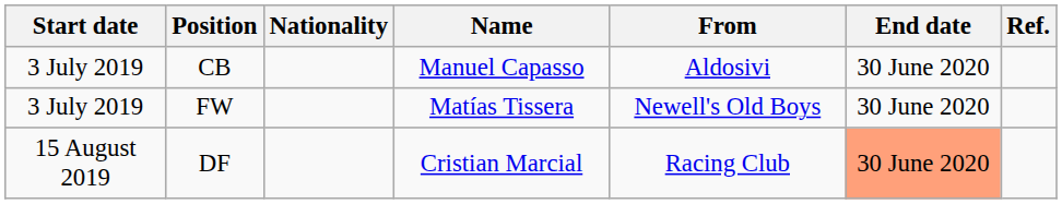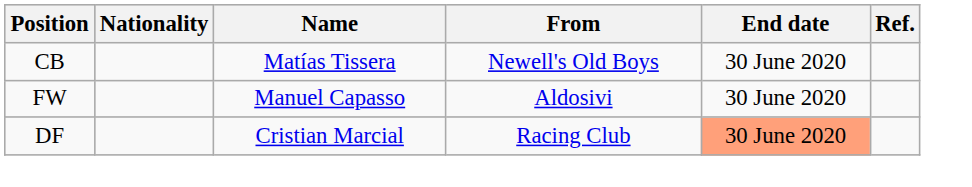- column: Start date | 3 July 2019 | 3 July 2019 | 15 August 2019
CB | Name: Manuel Capasso -> Matías Tissera
CB | From: Aldosivi -> Newell's Old Boys
FW | Name: Matías Tissera -> Manuel Capasso
FW | From: Newell's Old Boys -> Aldosivi
